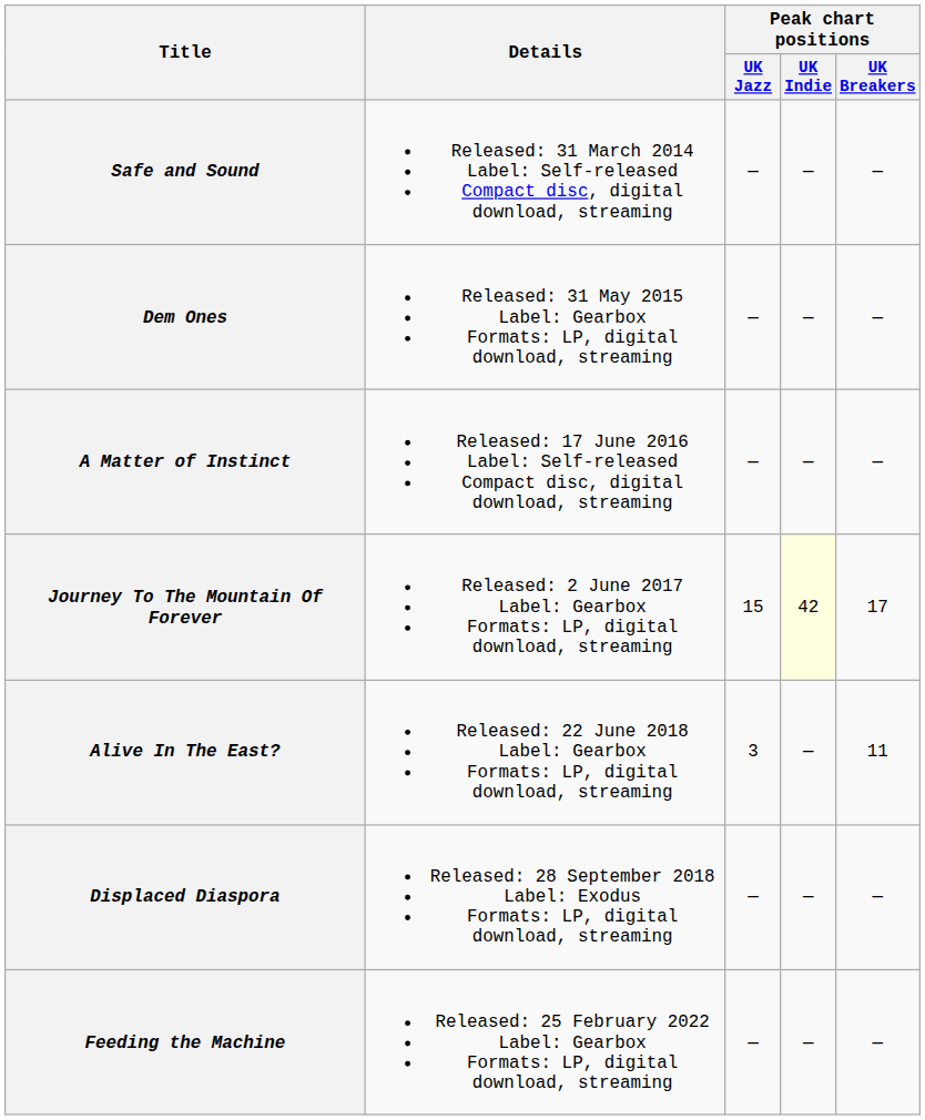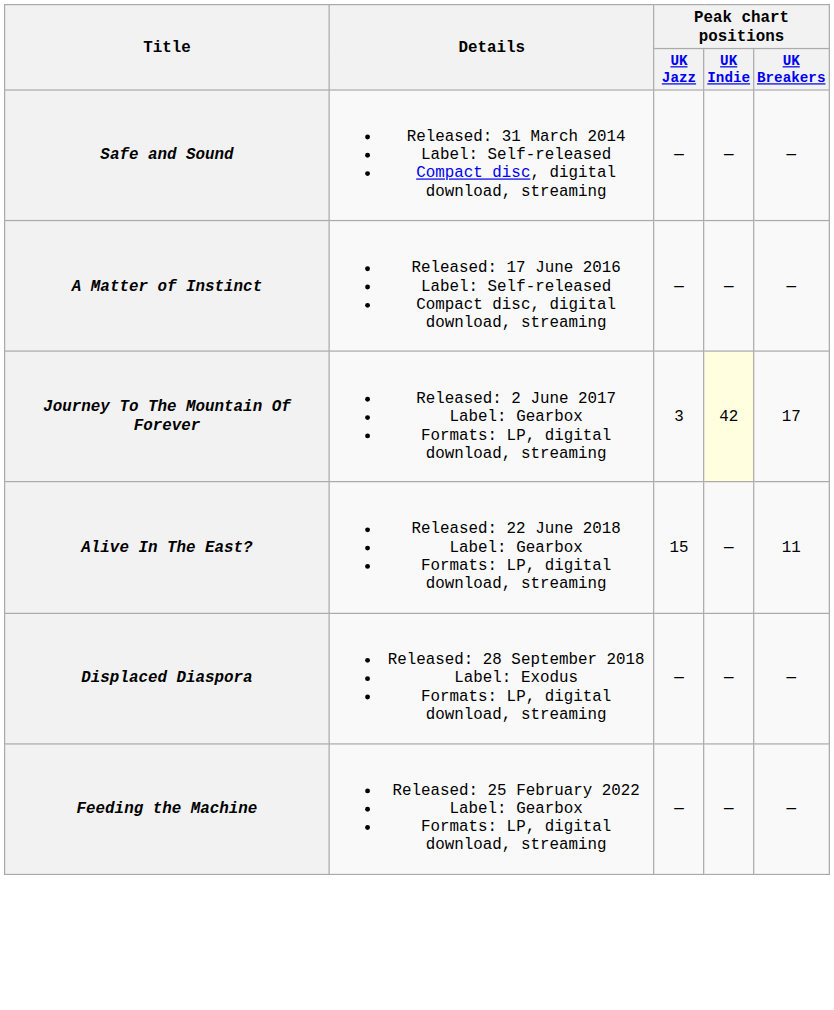- row: Dem Ones | Released: 31 May 2015 Label: Gearbox Formats: LP, digital download, streaming | — | — | —
Journey To The Mountain Of Forever | Peak chart positions / UK Jazz: 15 -> 3
Alive In The East? | Peak chart positions / UK Jazz: 3 -> 15
